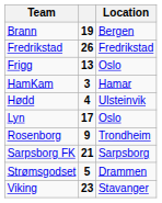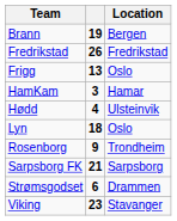Lyn | column 2: 17 -> 18
Strømsgodset | column 2: 5 -> 6
